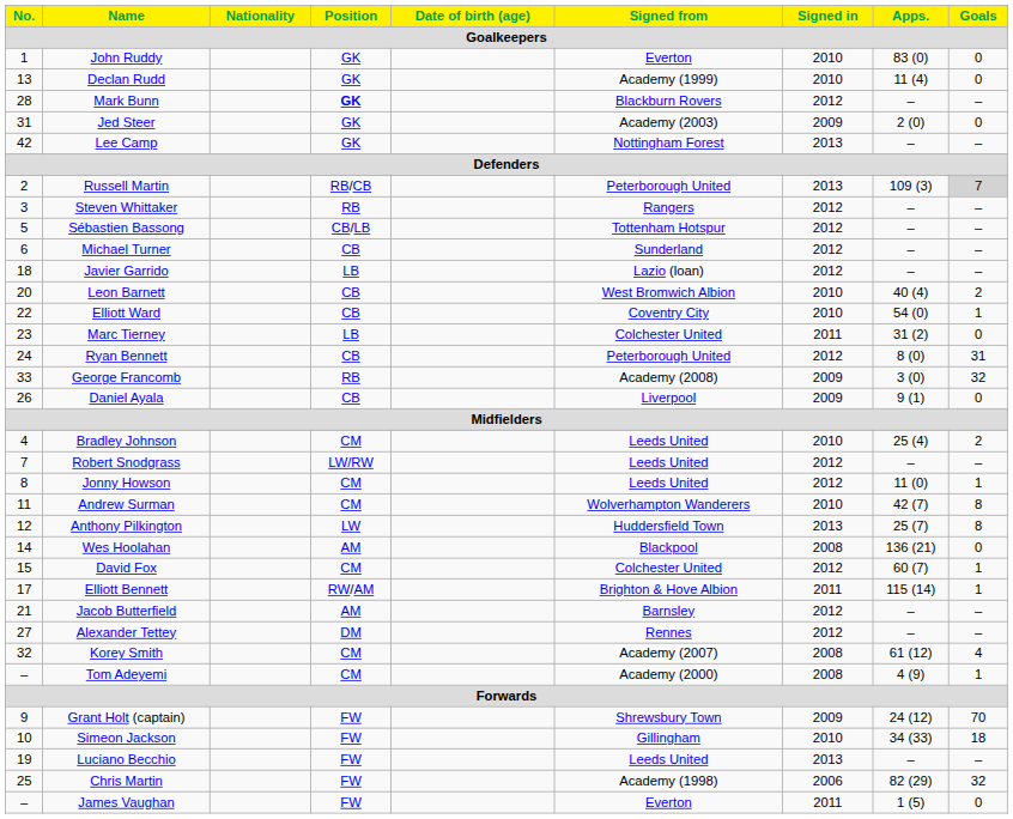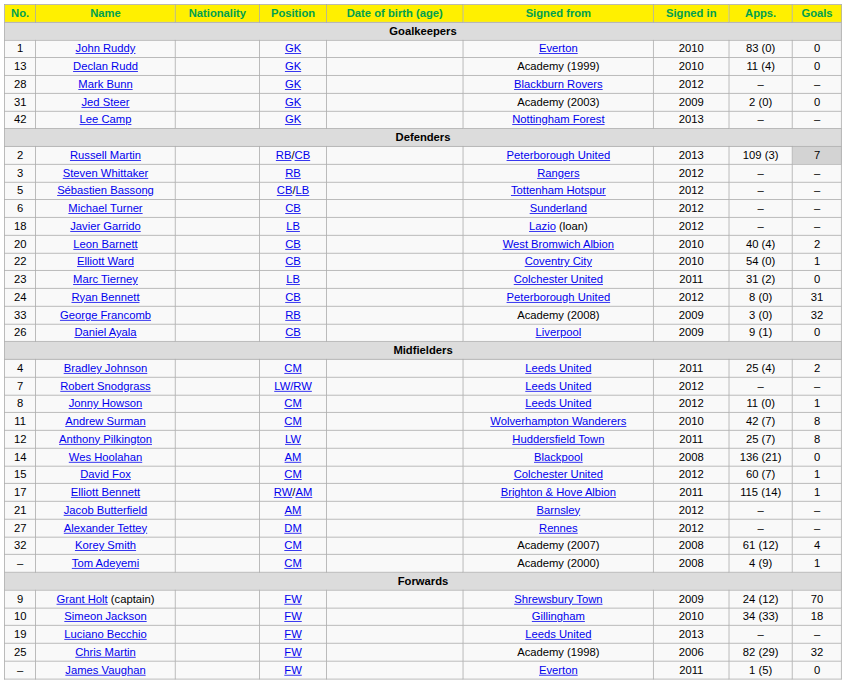Mark Bunn | Position / Goalkeepers: bold -> normal
Bradley Johnson | Signed in / Goalkeepers: 2010 -> 2011
Anthony Pilkington | Signed in / Goalkeepers: 2013 -> 2011
